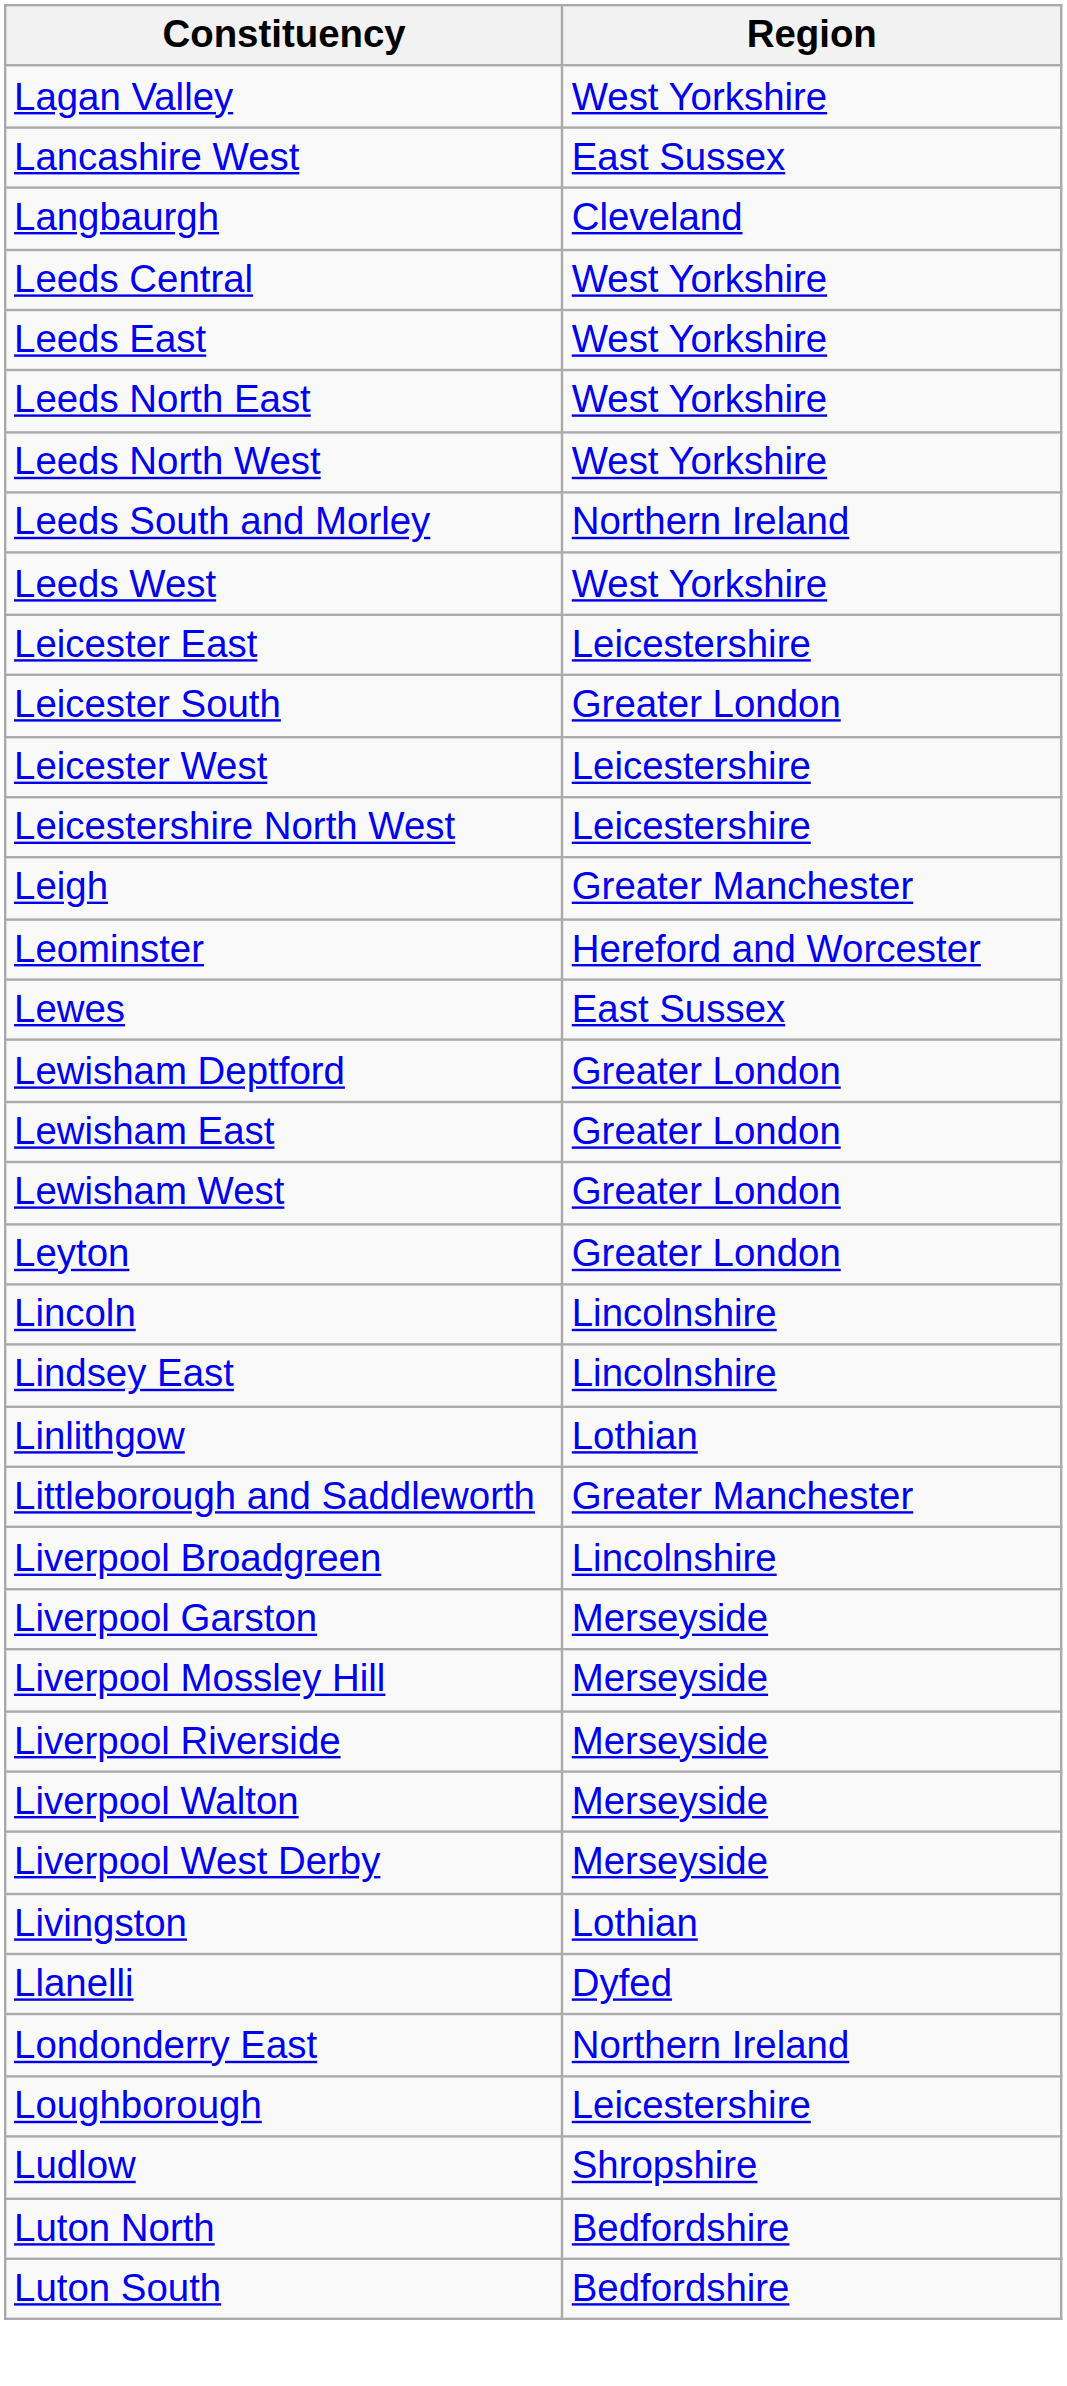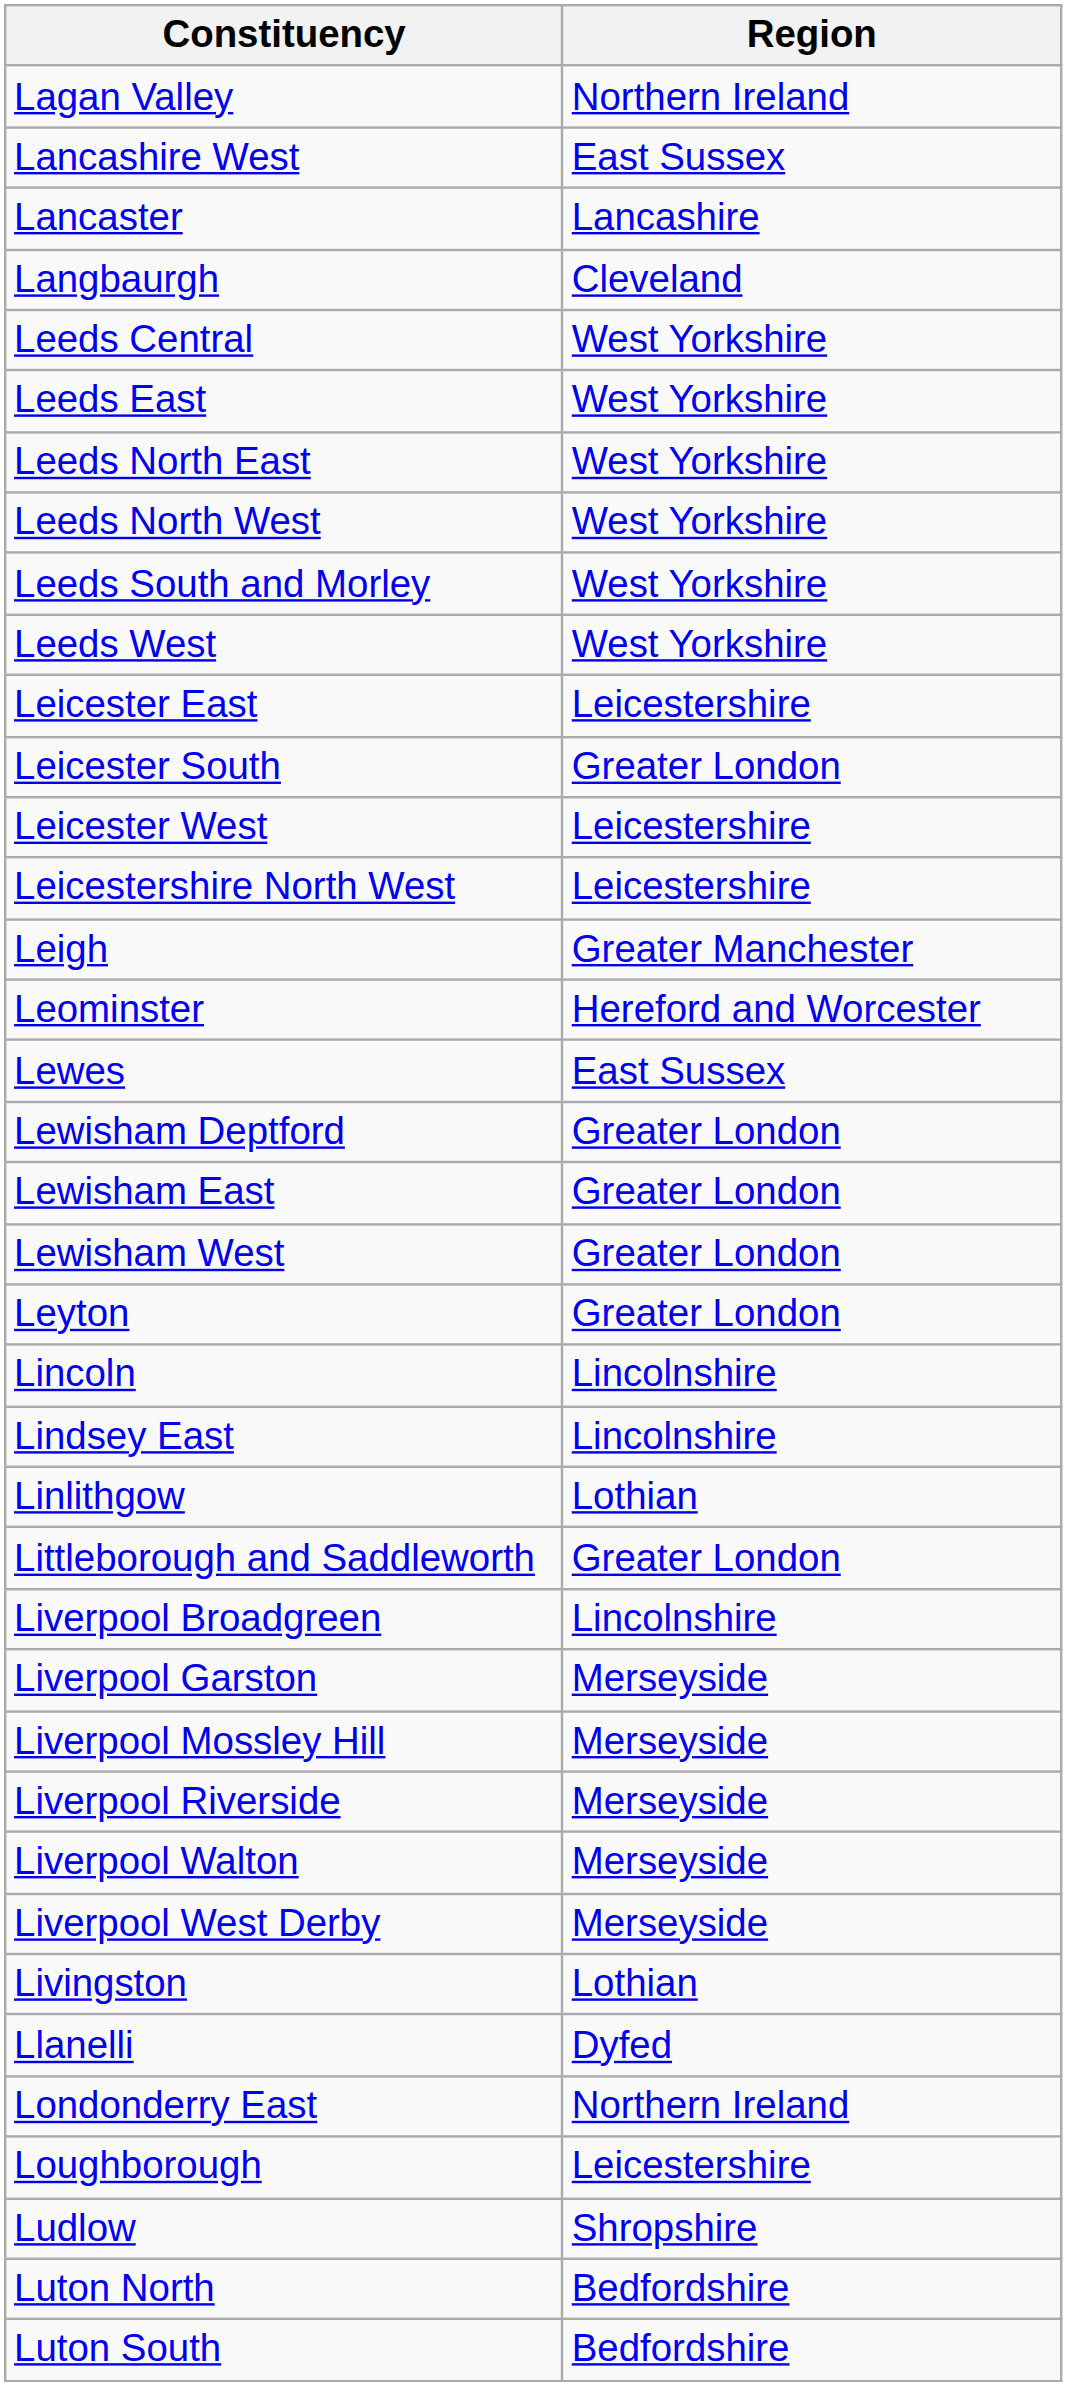Lagan Valley | Region: West Yorkshire -> Northern Ireland
+ row: Lancaster | Lancashire
Leeds South and Morley | Region: Northern Ireland -> West Yorkshire
Littleborough and Saddleworth | Region: Greater Manchester -> Greater London
